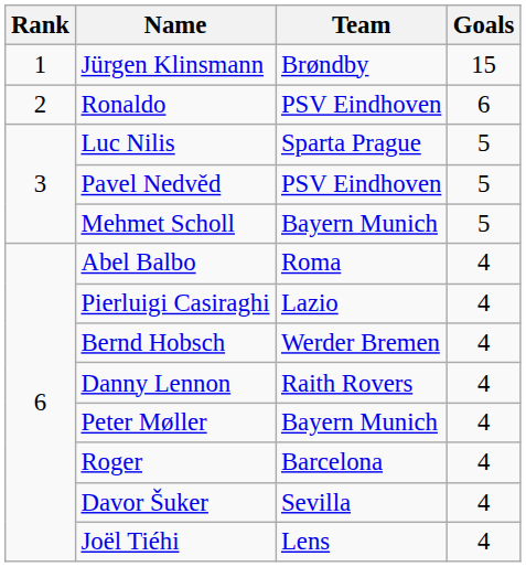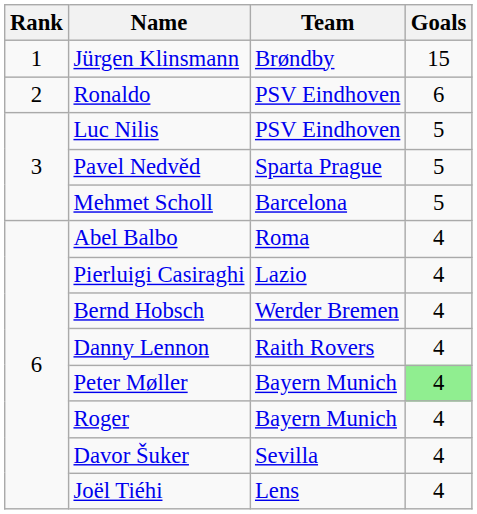Luc Nilis | Team: Sparta Prague -> PSV Eindhoven
Pavel Nedvěd | Team: PSV Eindhoven -> Sparta Prague
Mehmet Scholl | Team: Bayern Munich -> Barcelona
Peter Møller | Goals: no background -> lightgreen background
Roger | Team: Barcelona -> Bayern Munich
